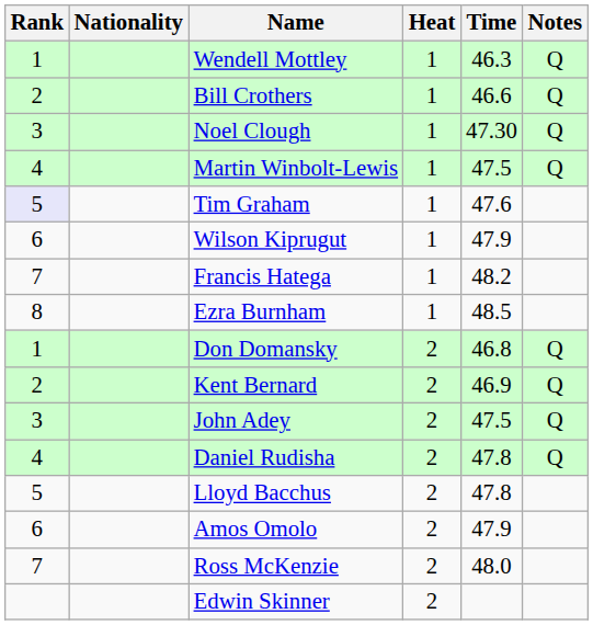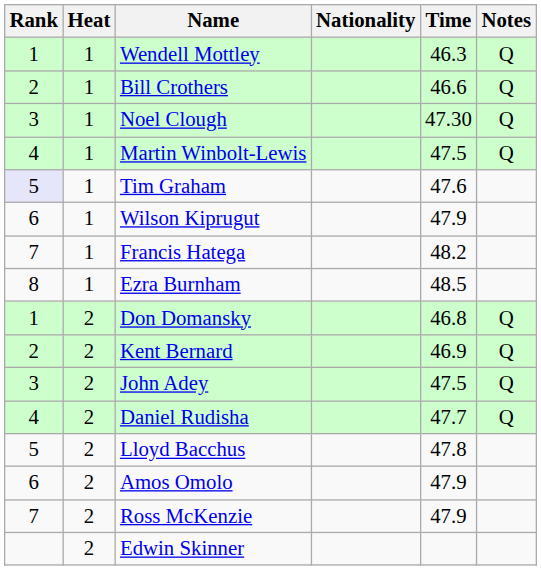columns swapped: Heat <-> Nationality
Daniel Rudisha | Time: 47.8 -> 47.7
Ross McKenzie | Time: 48.0 -> 47.9
